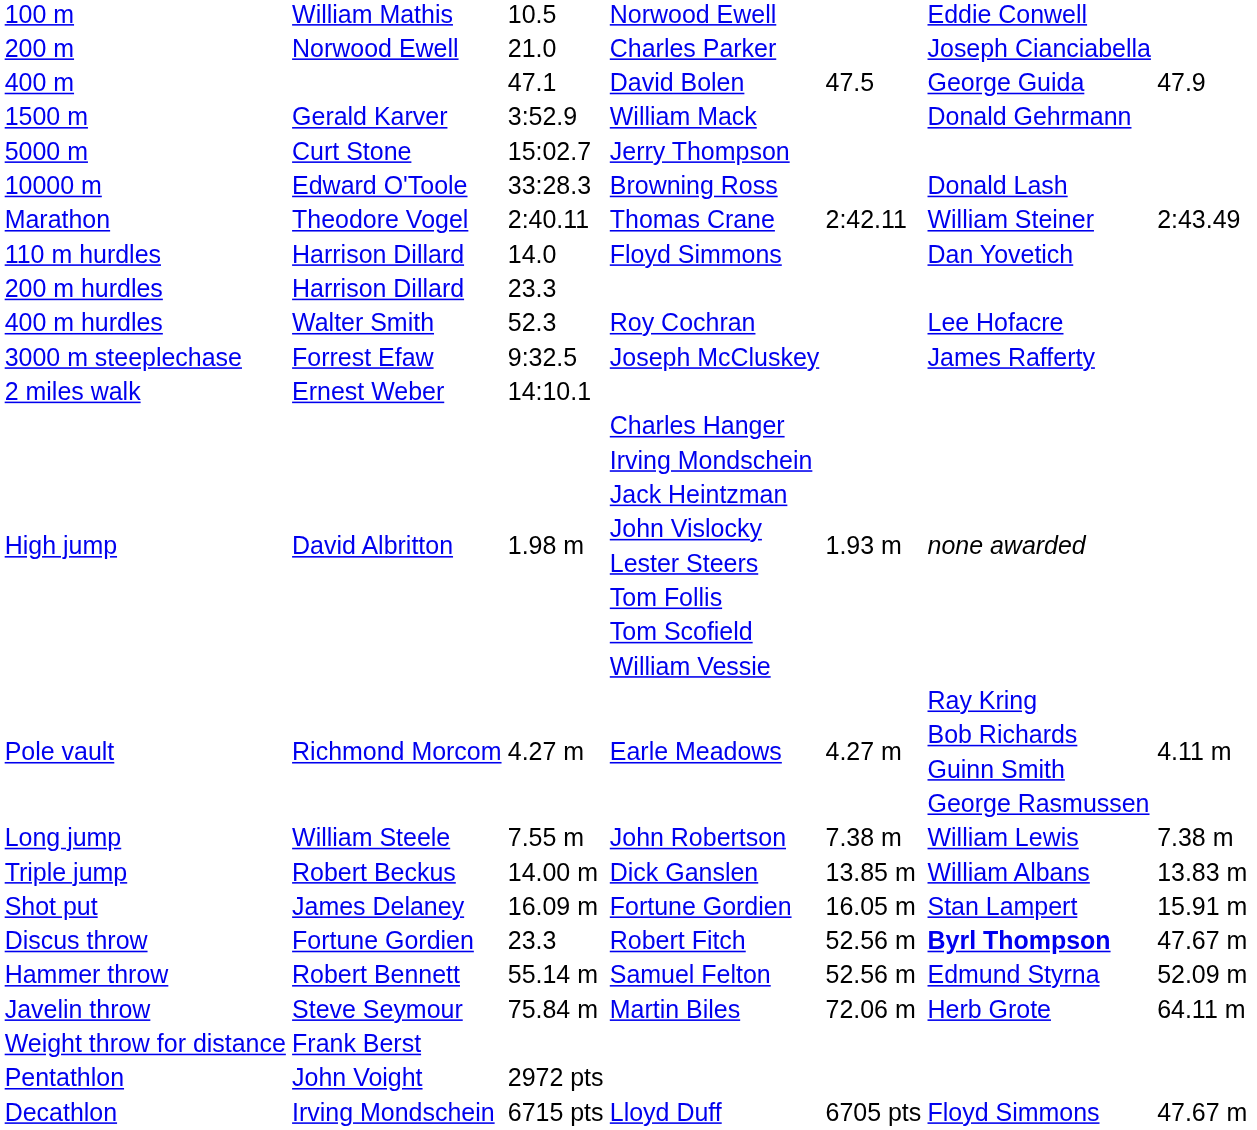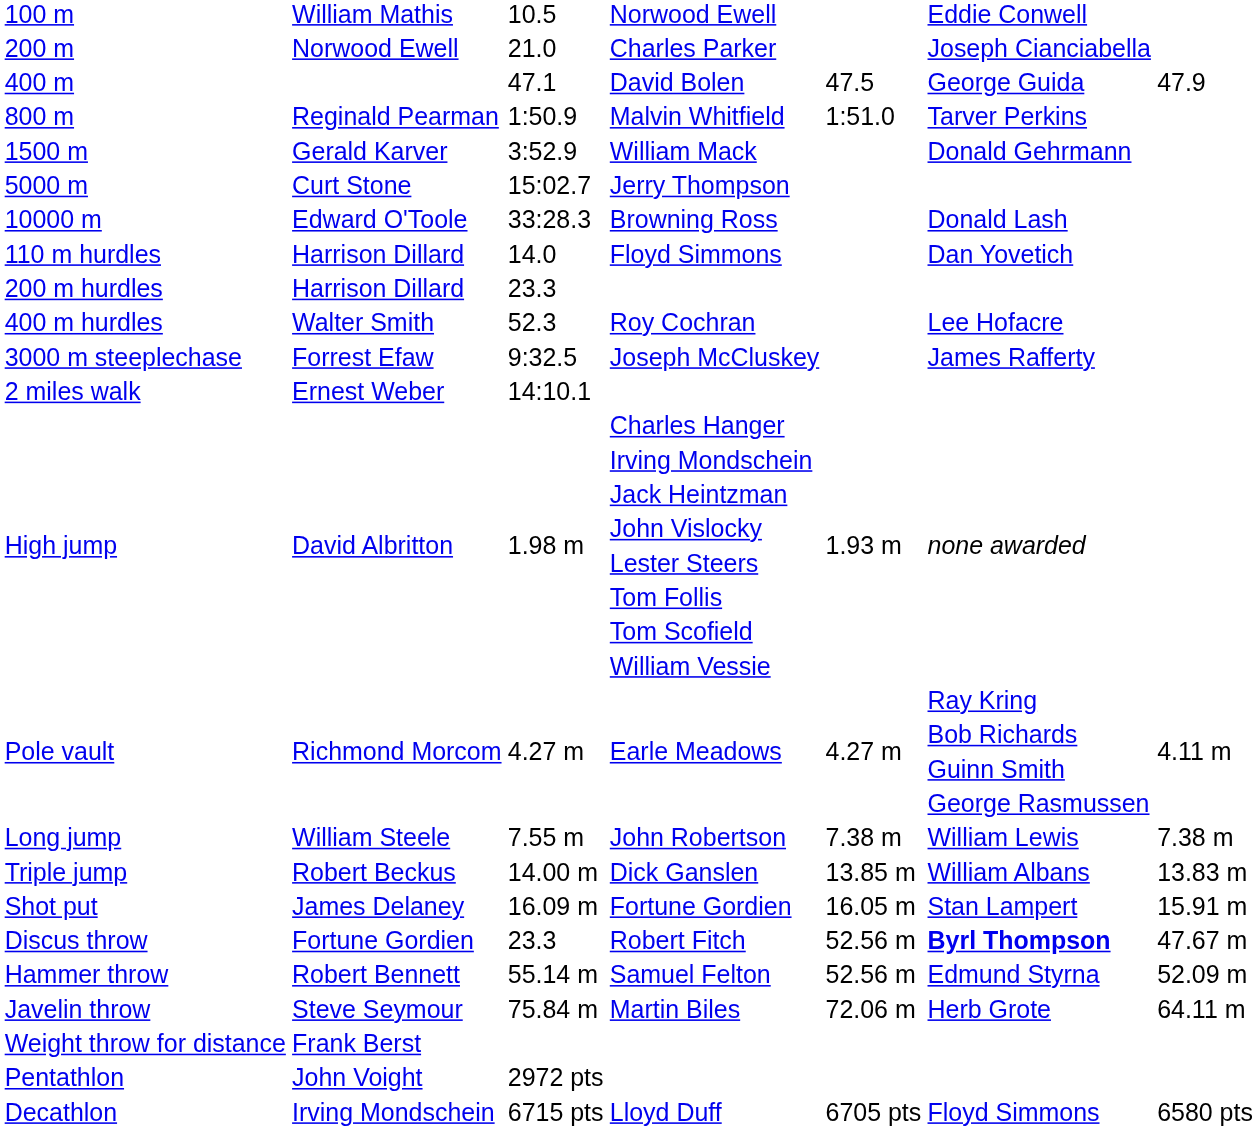+ row: 800 m | Reginald Pearman | 1:50.9 | Malvin Whitfield | 1:51.0 | Tarver Perkins
- row: Marathon | Theodore Vogel | 2:40.11 | Thomas Crane | 2:42.11 | William Steiner | 2:43.49
Lloyd Duff | column 7: 47.67 m -> 6580 pts
